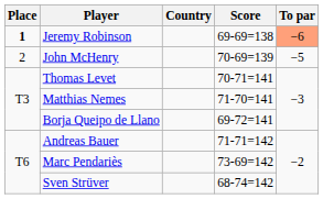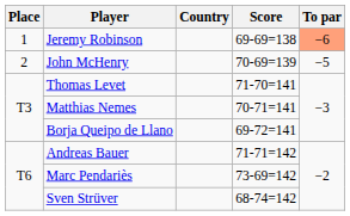Jeremy Robinson | Place: bold -> normal
Thomas Levet | Score: 70-71=141 -> 71-70=141
Matthias Nemes | Score: 71-70=141 -> 70-71=141
